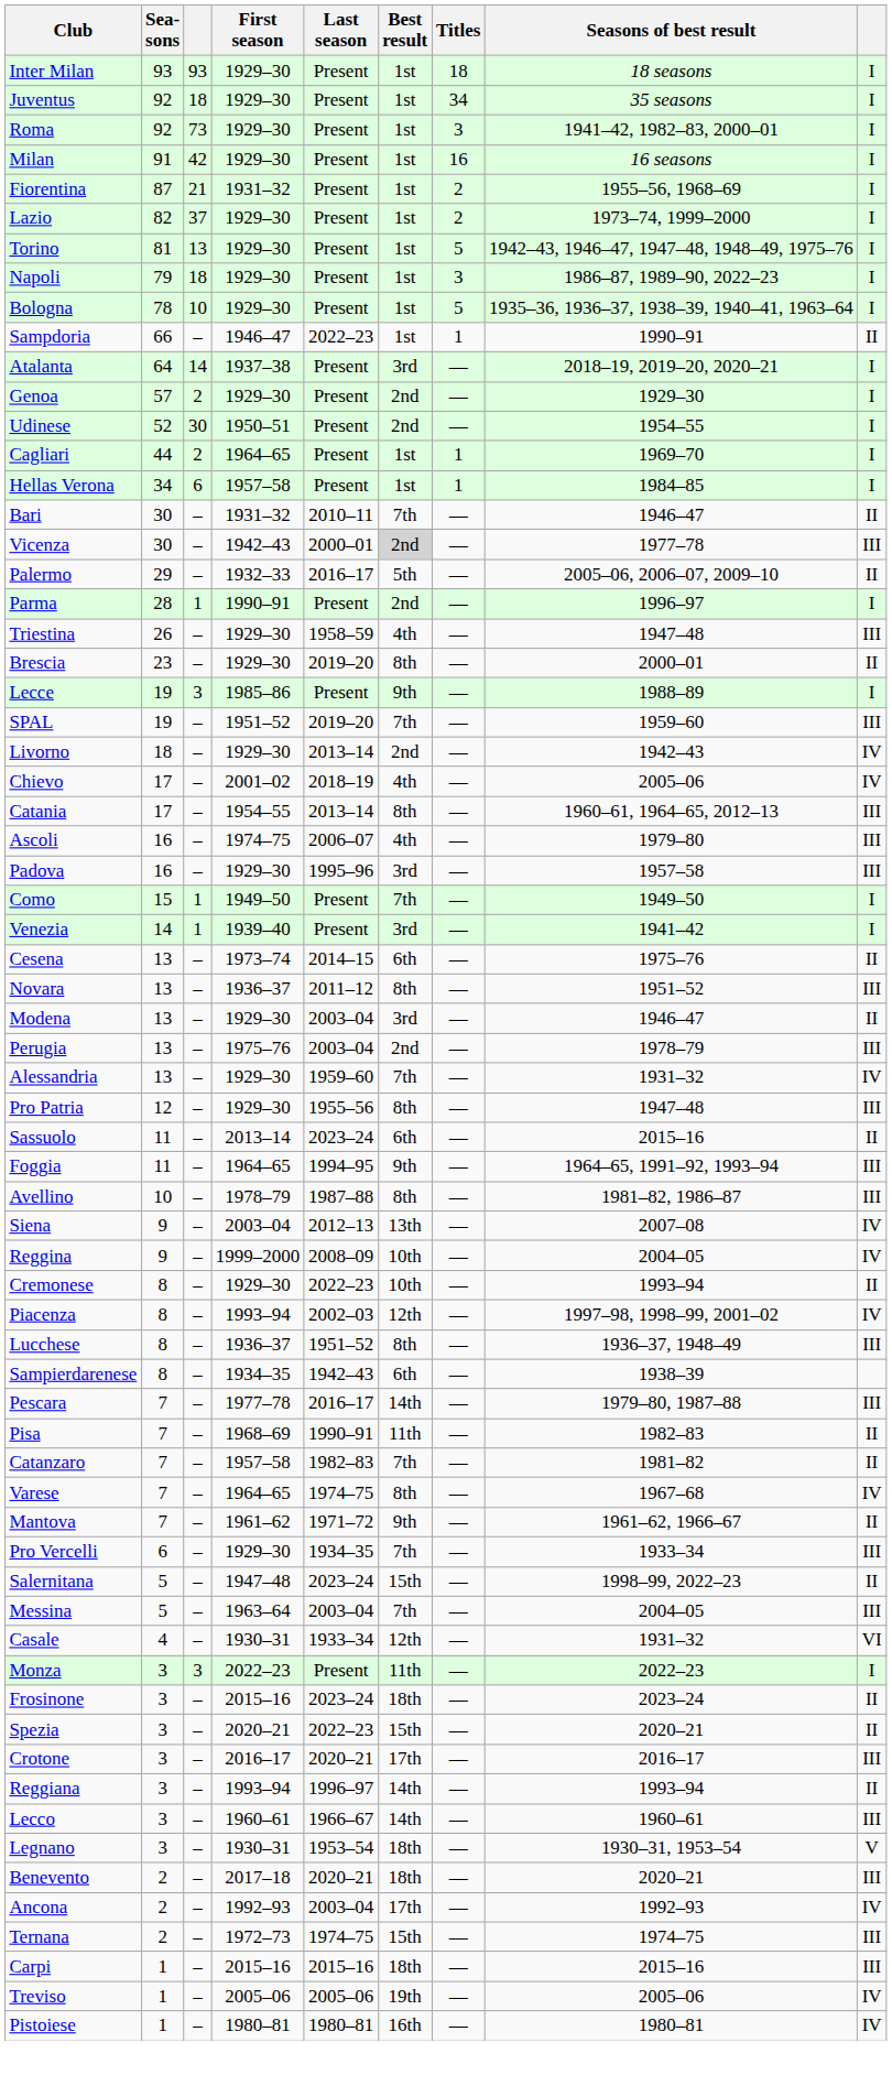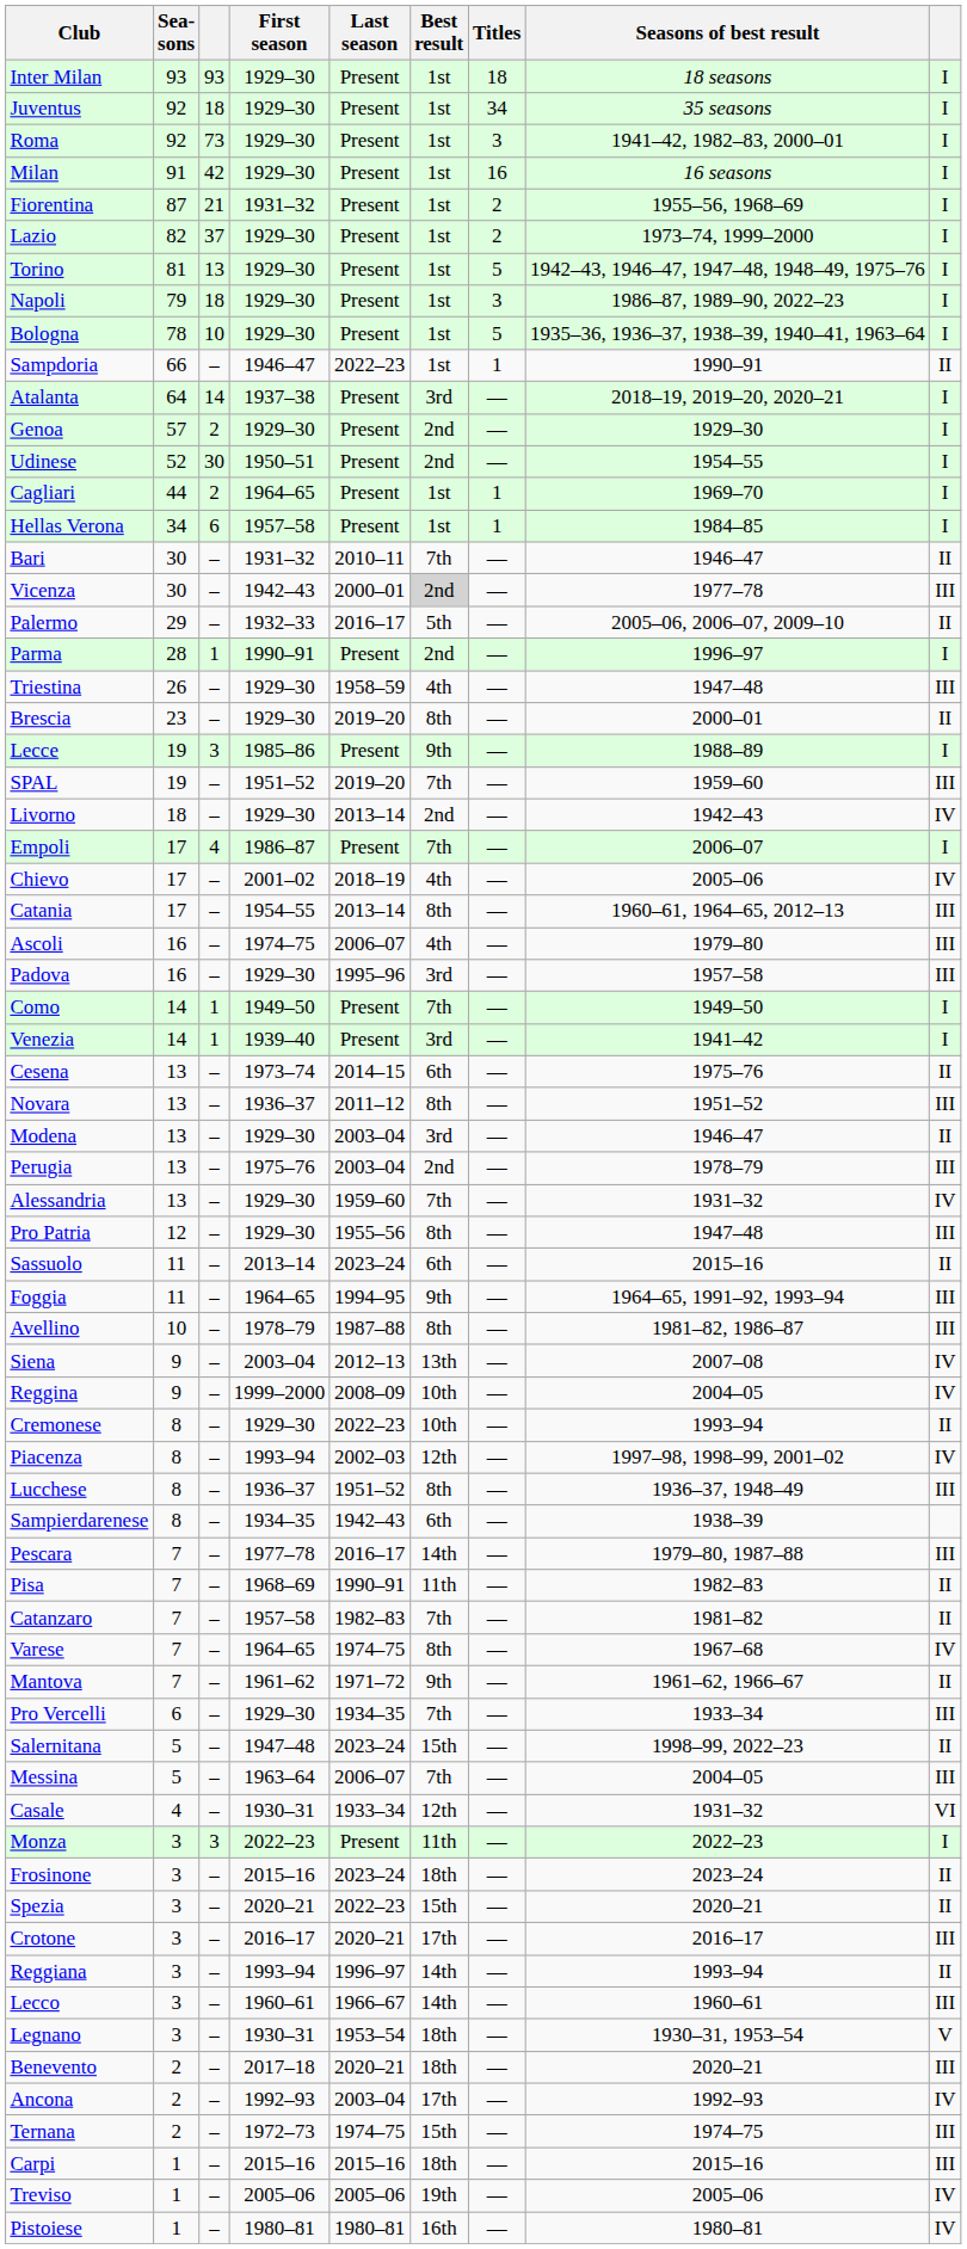+ row: Empoli | 17 | 4 | 1986–87 | Present | 7th | — | 2006–07 | I
Como | Sea- sons: 15 -> 14
Messina | Last season: 2003–04 -> 2006–07
